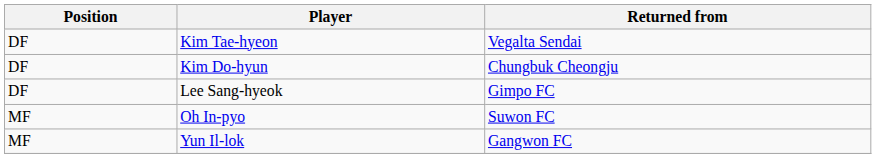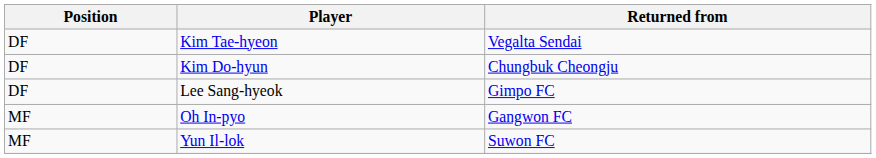Oh In-pyo | Returned from: Suwon FC -> Gangwon FC
Yun Il-lok | Returned from: Gangwon FC -> Suwon FC
